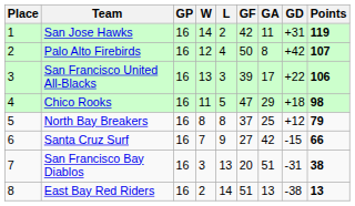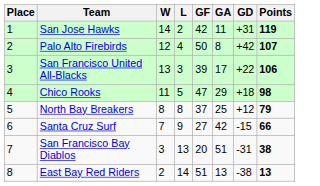- column: GP | 16 | 16 | 16 | 16 | 16 | 16 | 16 | 16
